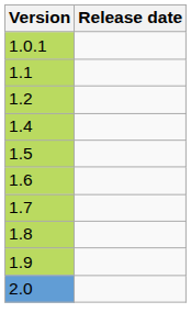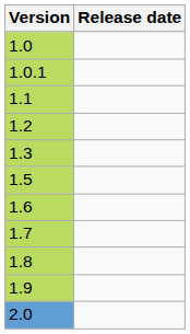+ row: 1.0
+ row: 1.3
- row: 1.4
